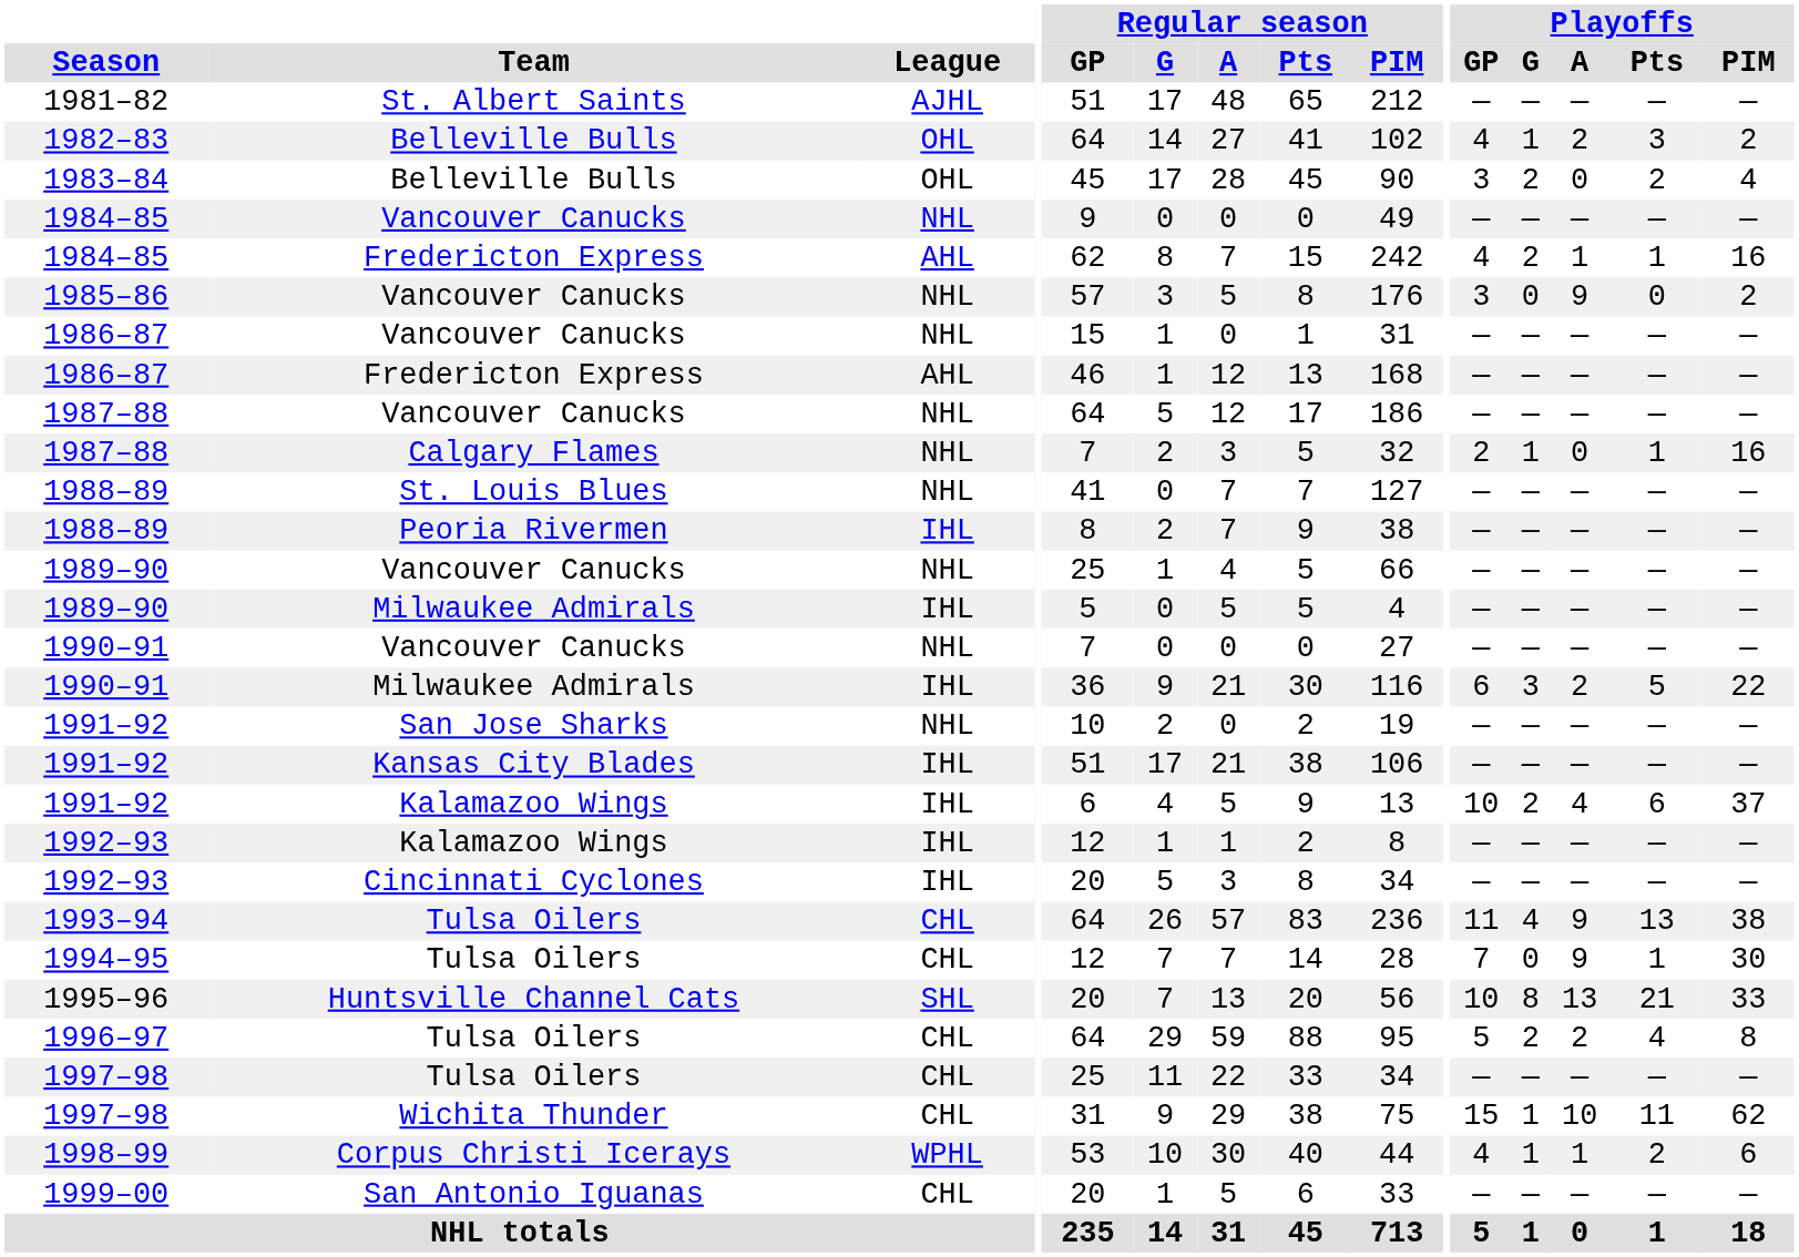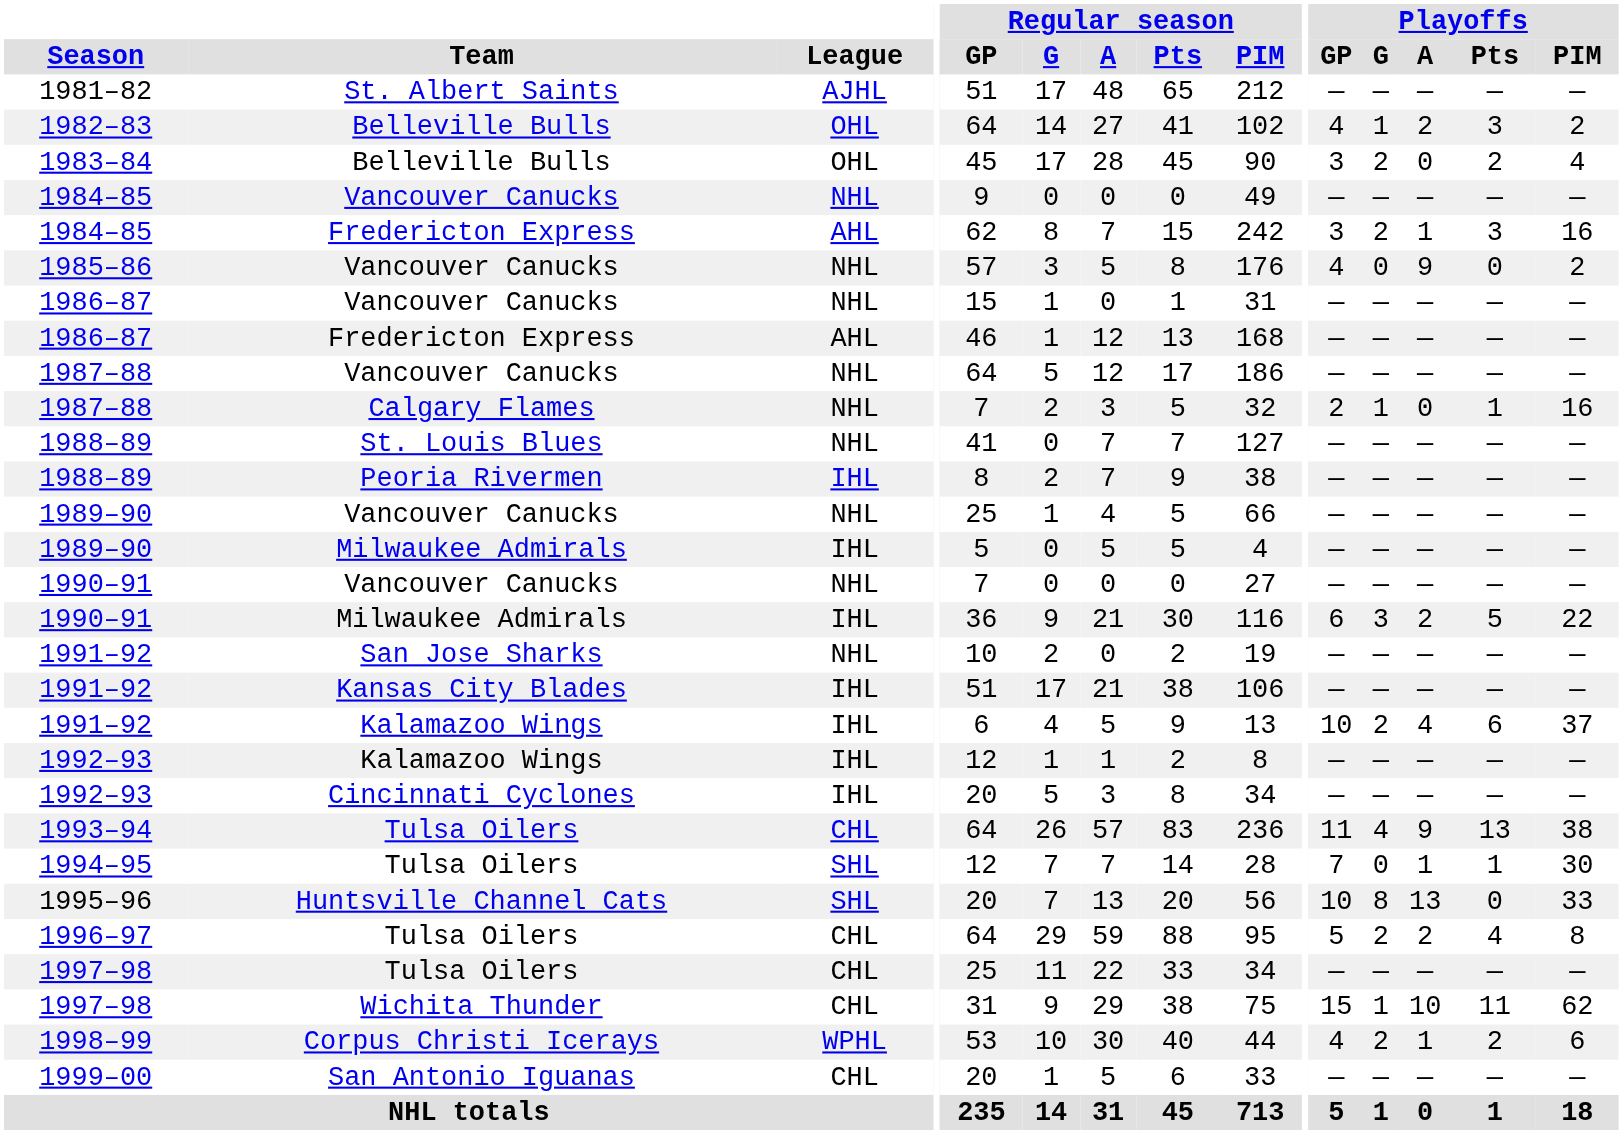1984–85 / Fredericton Express | Playoffs / GP: 4 -> 3
1984–85 / Fredericton Express | Playoffs / Pts: 1 -> 3
1985–86 | Playoffs / GP: 3 -> 4
1994–95 | League: CHL -> SHL
1994–95 | Playoffs / A: 9 -> 1
1995–96 | Playoffs / Pts: 21 -> 0
1998–99 | Playoffs / G: 1 -> 2
